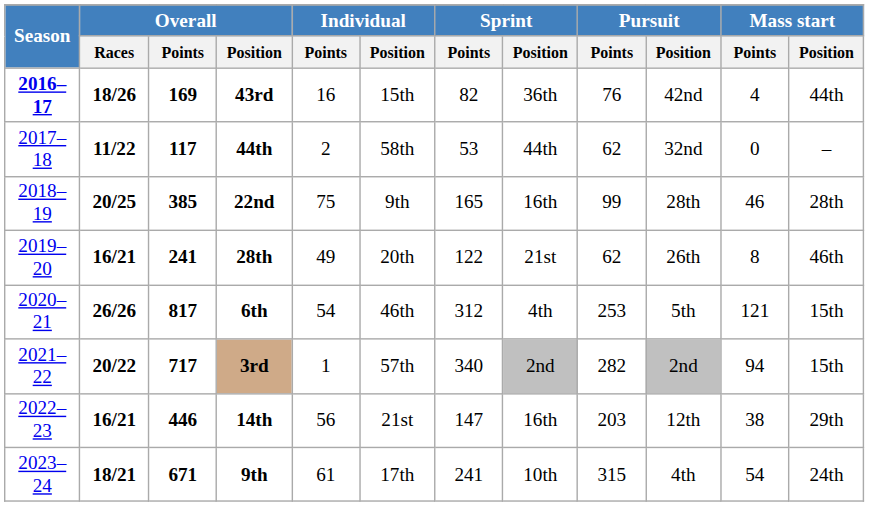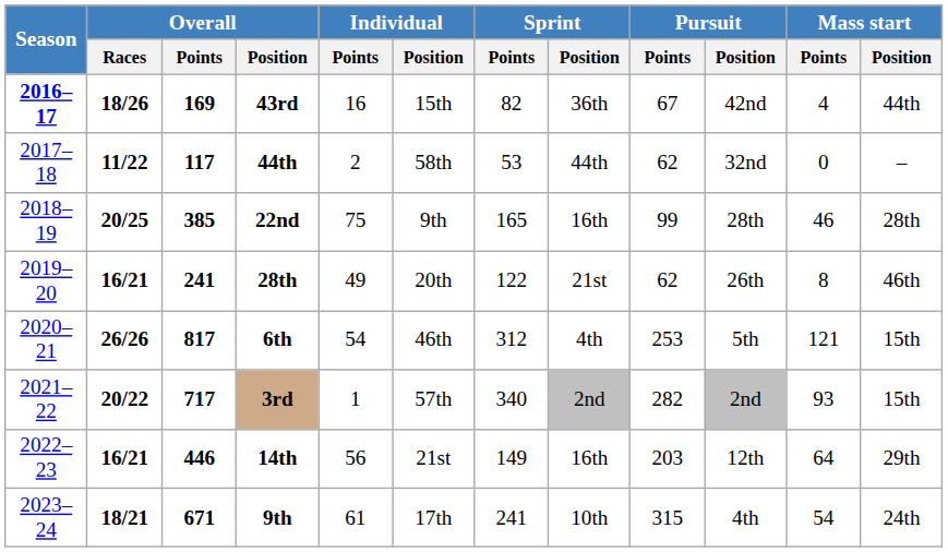43rd | Pursuit / Points: 76 -> 67
3rd | Mass start / Points: 94 -> 93
14th | Sprint / Points: 147 -> 149
14th | Mass start / Points: 38 -> 64
